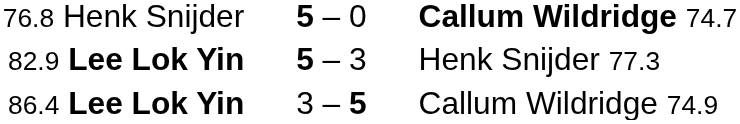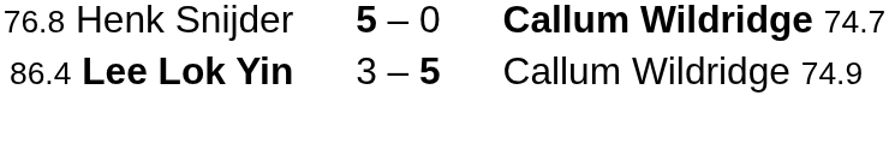- row: 82.9 Lee Lok Yin | 5 – 3 | Henk Snijder 77.3
